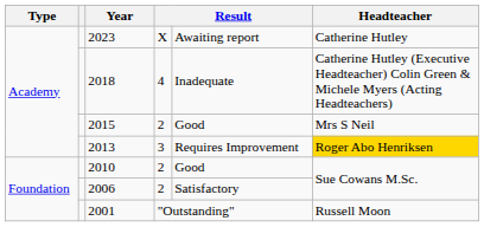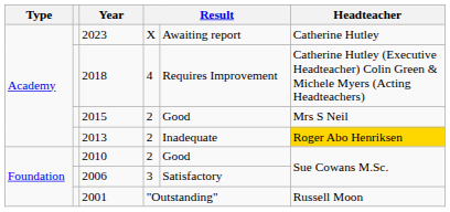2018 | column 5: Inadequate -> Requires Improvement
2013 | column 4: 3 -> 2
2013 | column 5: Requires Improvement -> Inadequate
2006 | column 4: 2 -> 3
